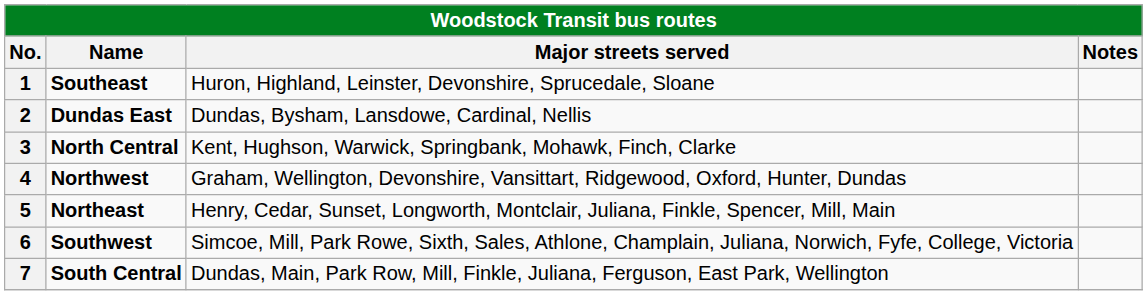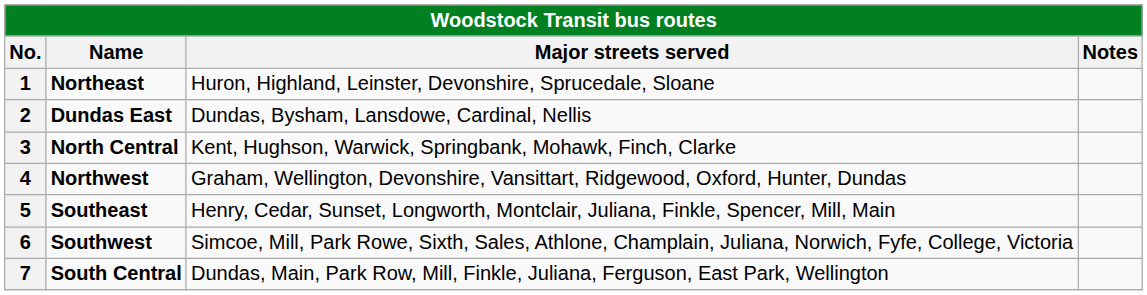1 | Name: Southeast -> Northeast
5 | Name: Northeast -> Southeast
